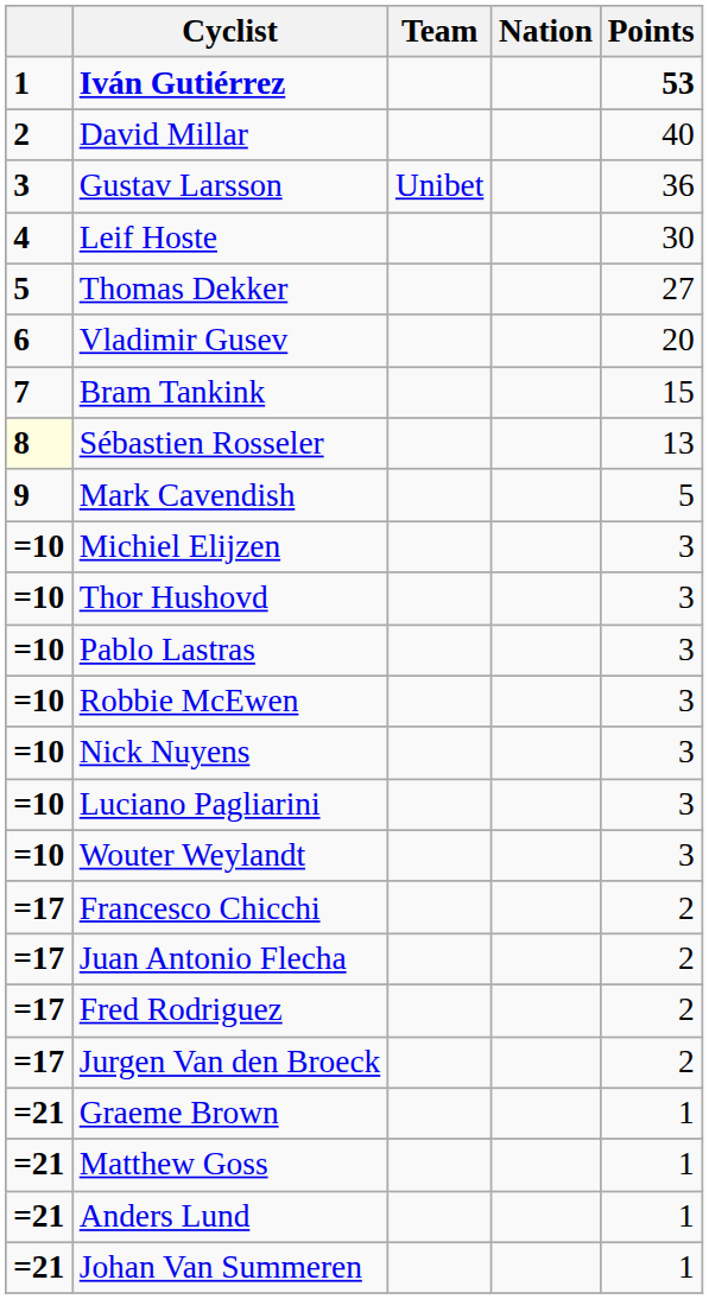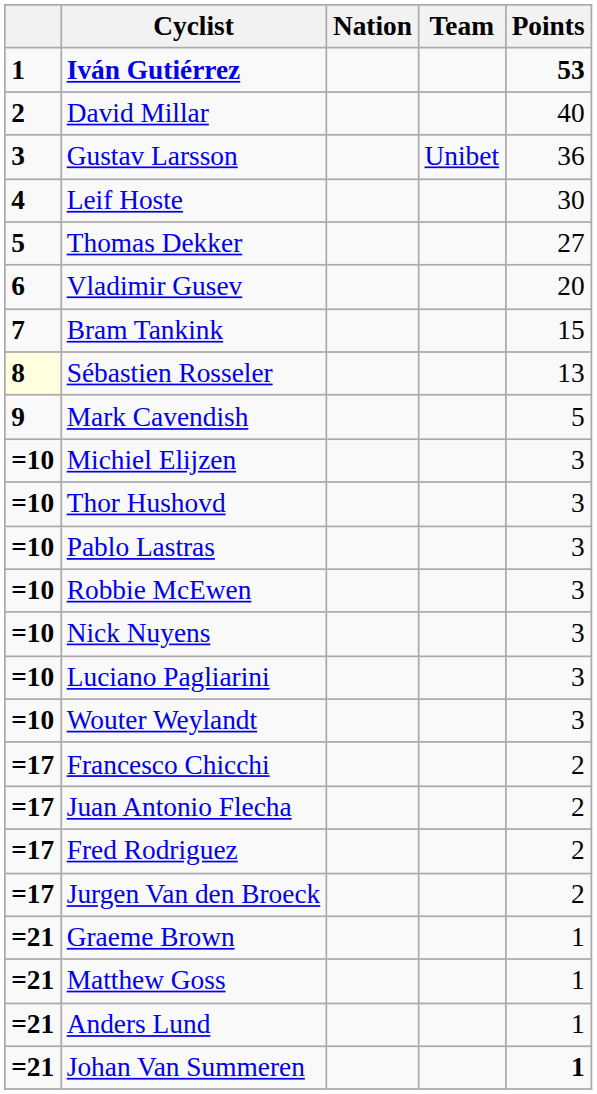columns swapped: Nation <-> Team
Johan Van Summeren | Points: normal -> bold
